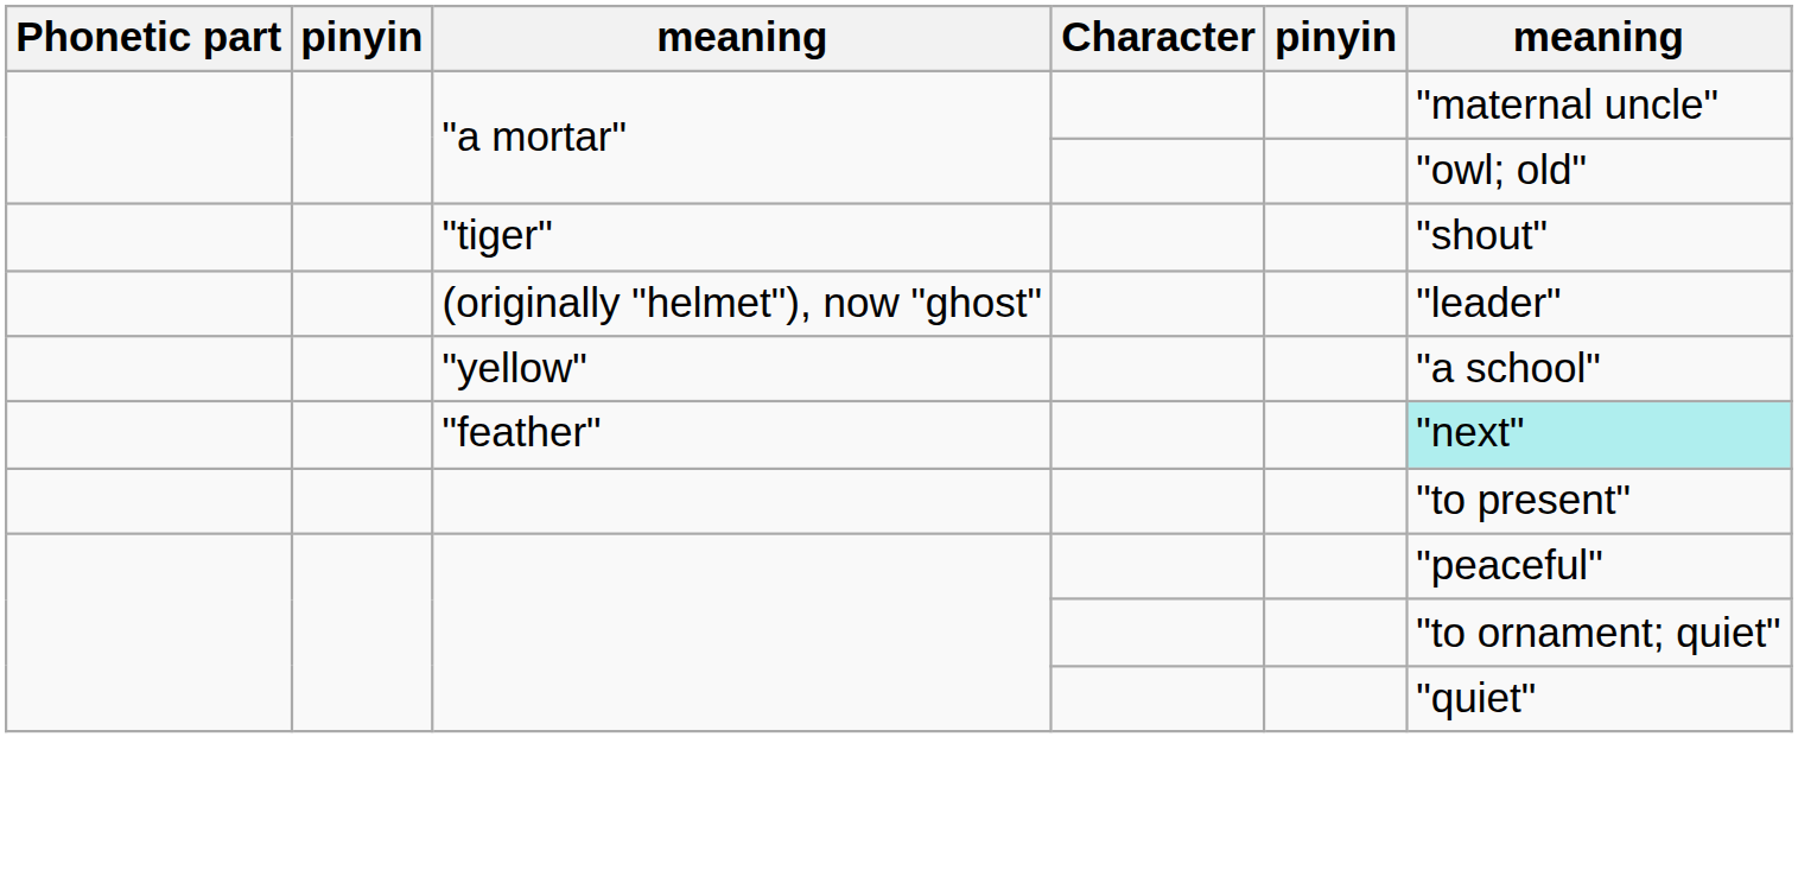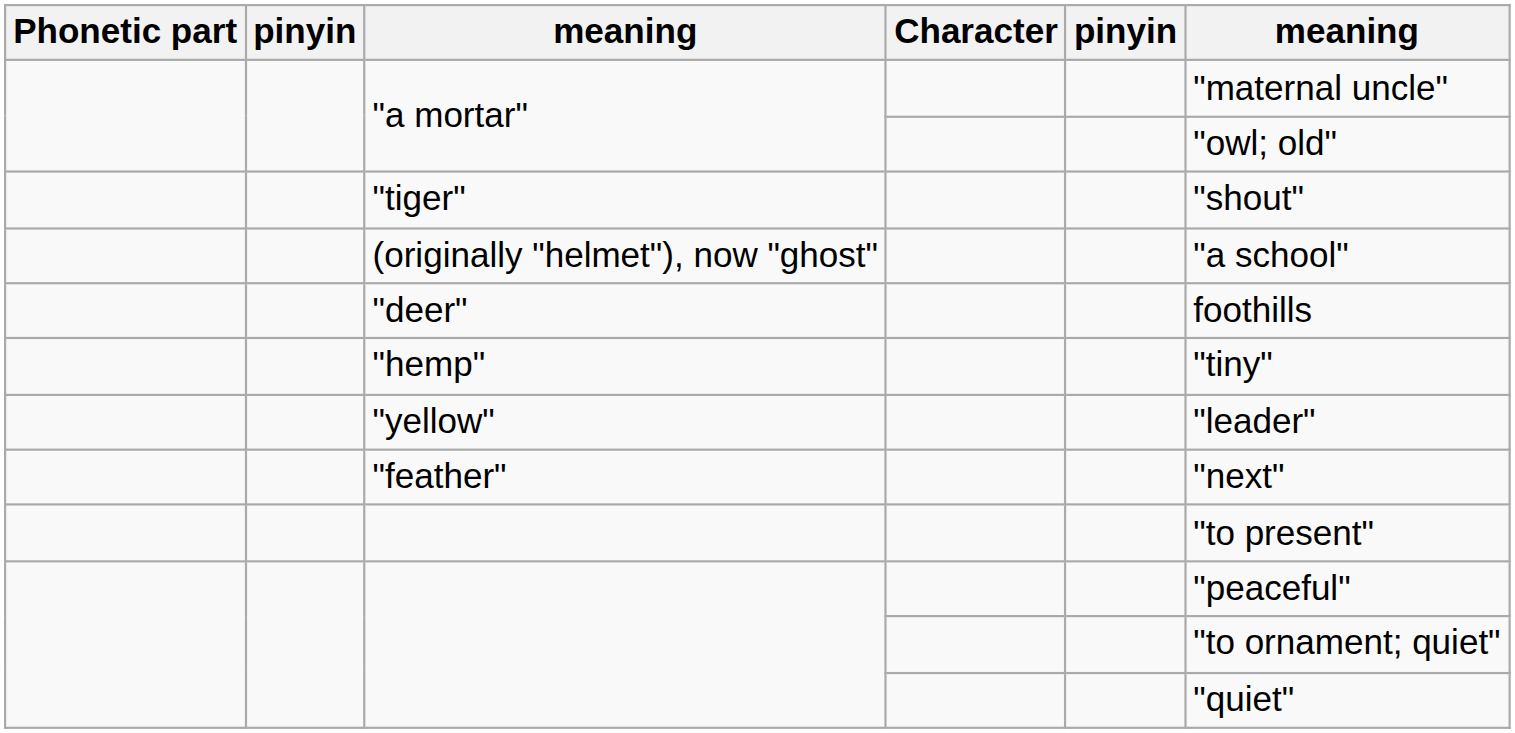(originally "helmet"), now "ghost" | column 6: "leader" -> "a school"
+ row: "deer" | foothills
+ row: "hemp" | "tiny"
"yellow" | column 6: "a school" -> "leader"
"feather" | column 6: paleturquoise background -> no background
